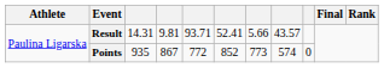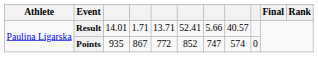Result | column 3: 14.31 -> 14.01
Result | column 4: 9.81 -> 1.71
Result | column 5: 93.71 -> 13.71
Result | column 8: 43.57 -> 40.57
Points | column 7: 773 -> 747
